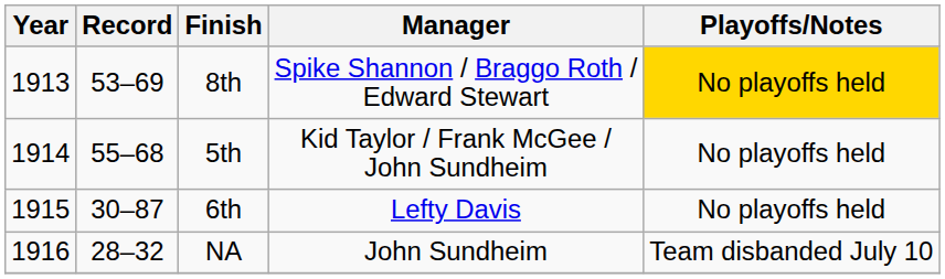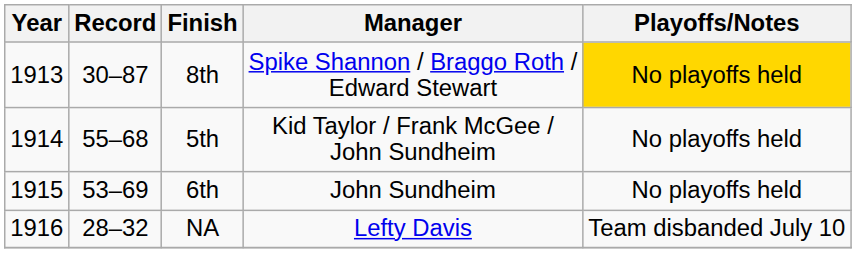8th | Record: 53–69 -> 30–87
6th | Record: 30–87 -> 53–69
6th | Manager: Lefty Davis -> John Sundheim
NA | Manager: John Sundheim -> Lefty Davis
